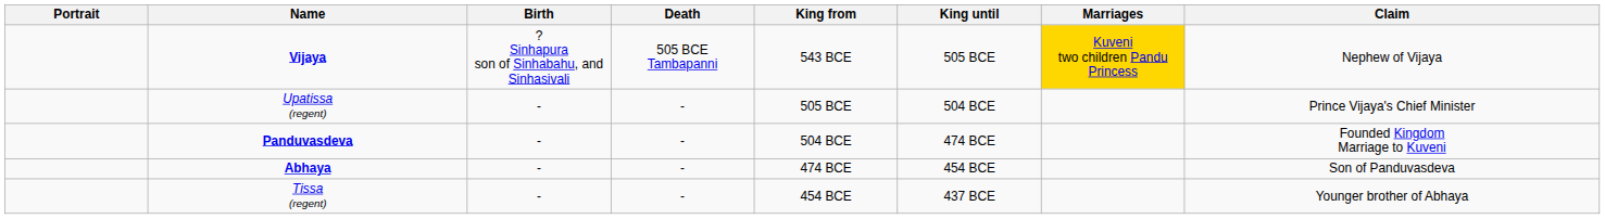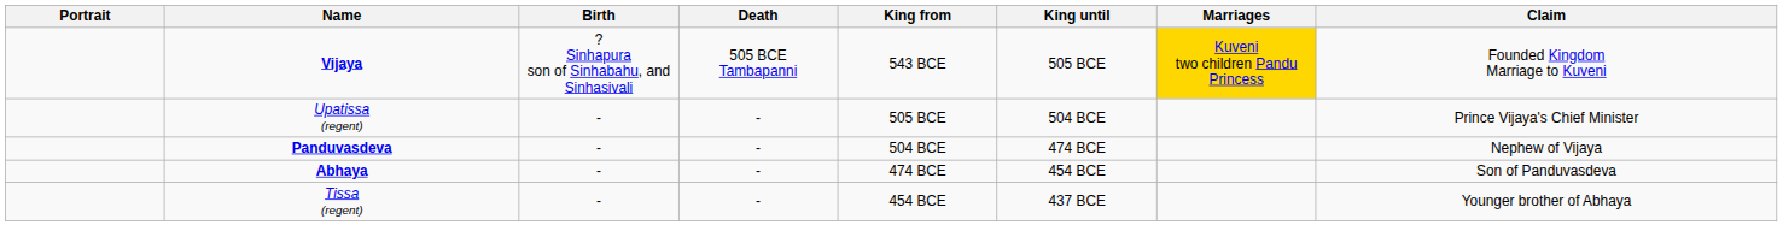Vijaya | Claim: Nephew of Vijaya -> Founded Kingdom Marriage to Kuveni
Panduvasdeva | Claim: Founded Kingdom Marriage to Kuveni -> Nephew of Vijaya
